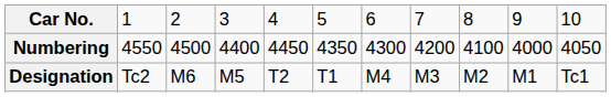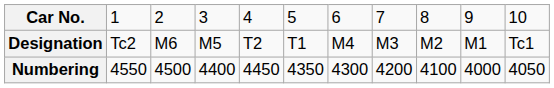rows swapped: Designation <-> Numbering
